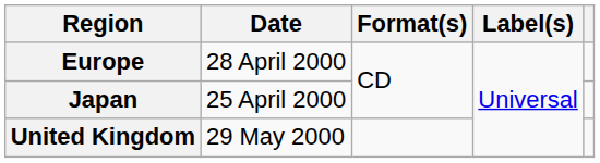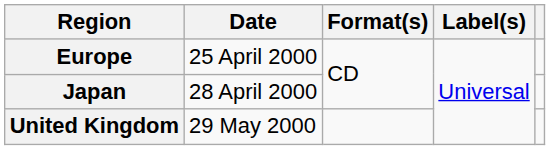Europe | Date: 28 April 2000 -> 25 April 2000
Japan | Date: 25 April 2000 -> 28 April 2000
